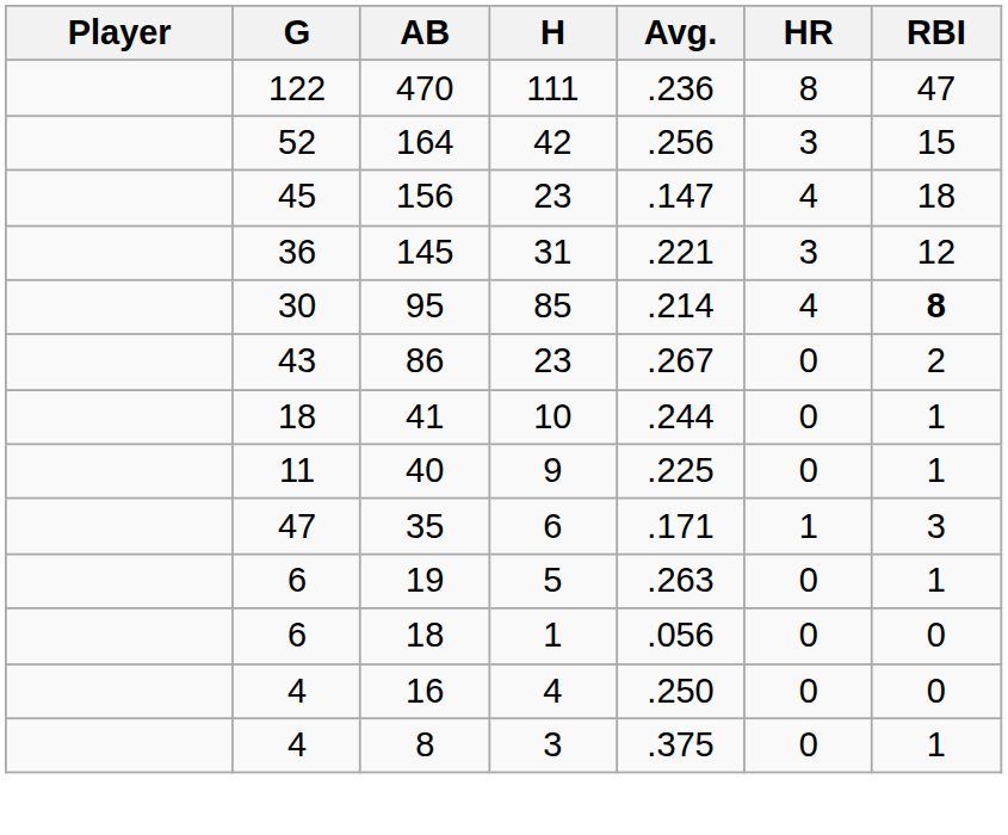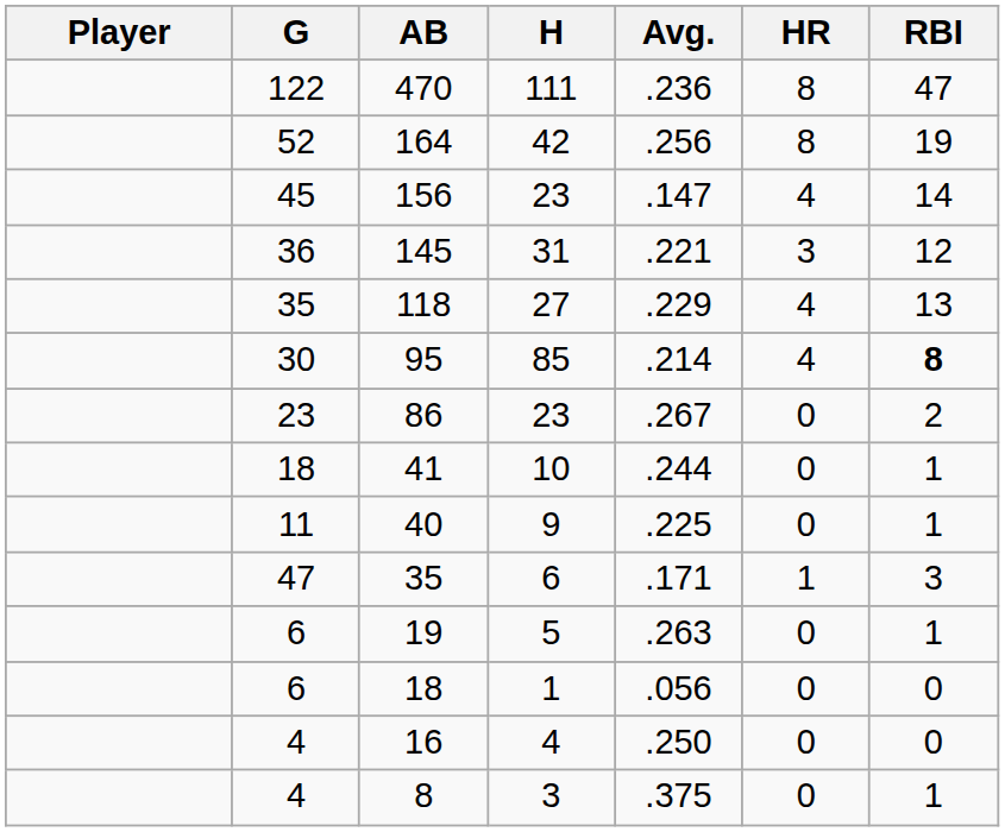164 | HR: 3 -> 8
164 | RBI: 15 -> 19
156 | RBI: 18 -> 14
+ row: 35 | 118 | 27 | .229 | 4 | 13
86 | G: 43 -> 23
